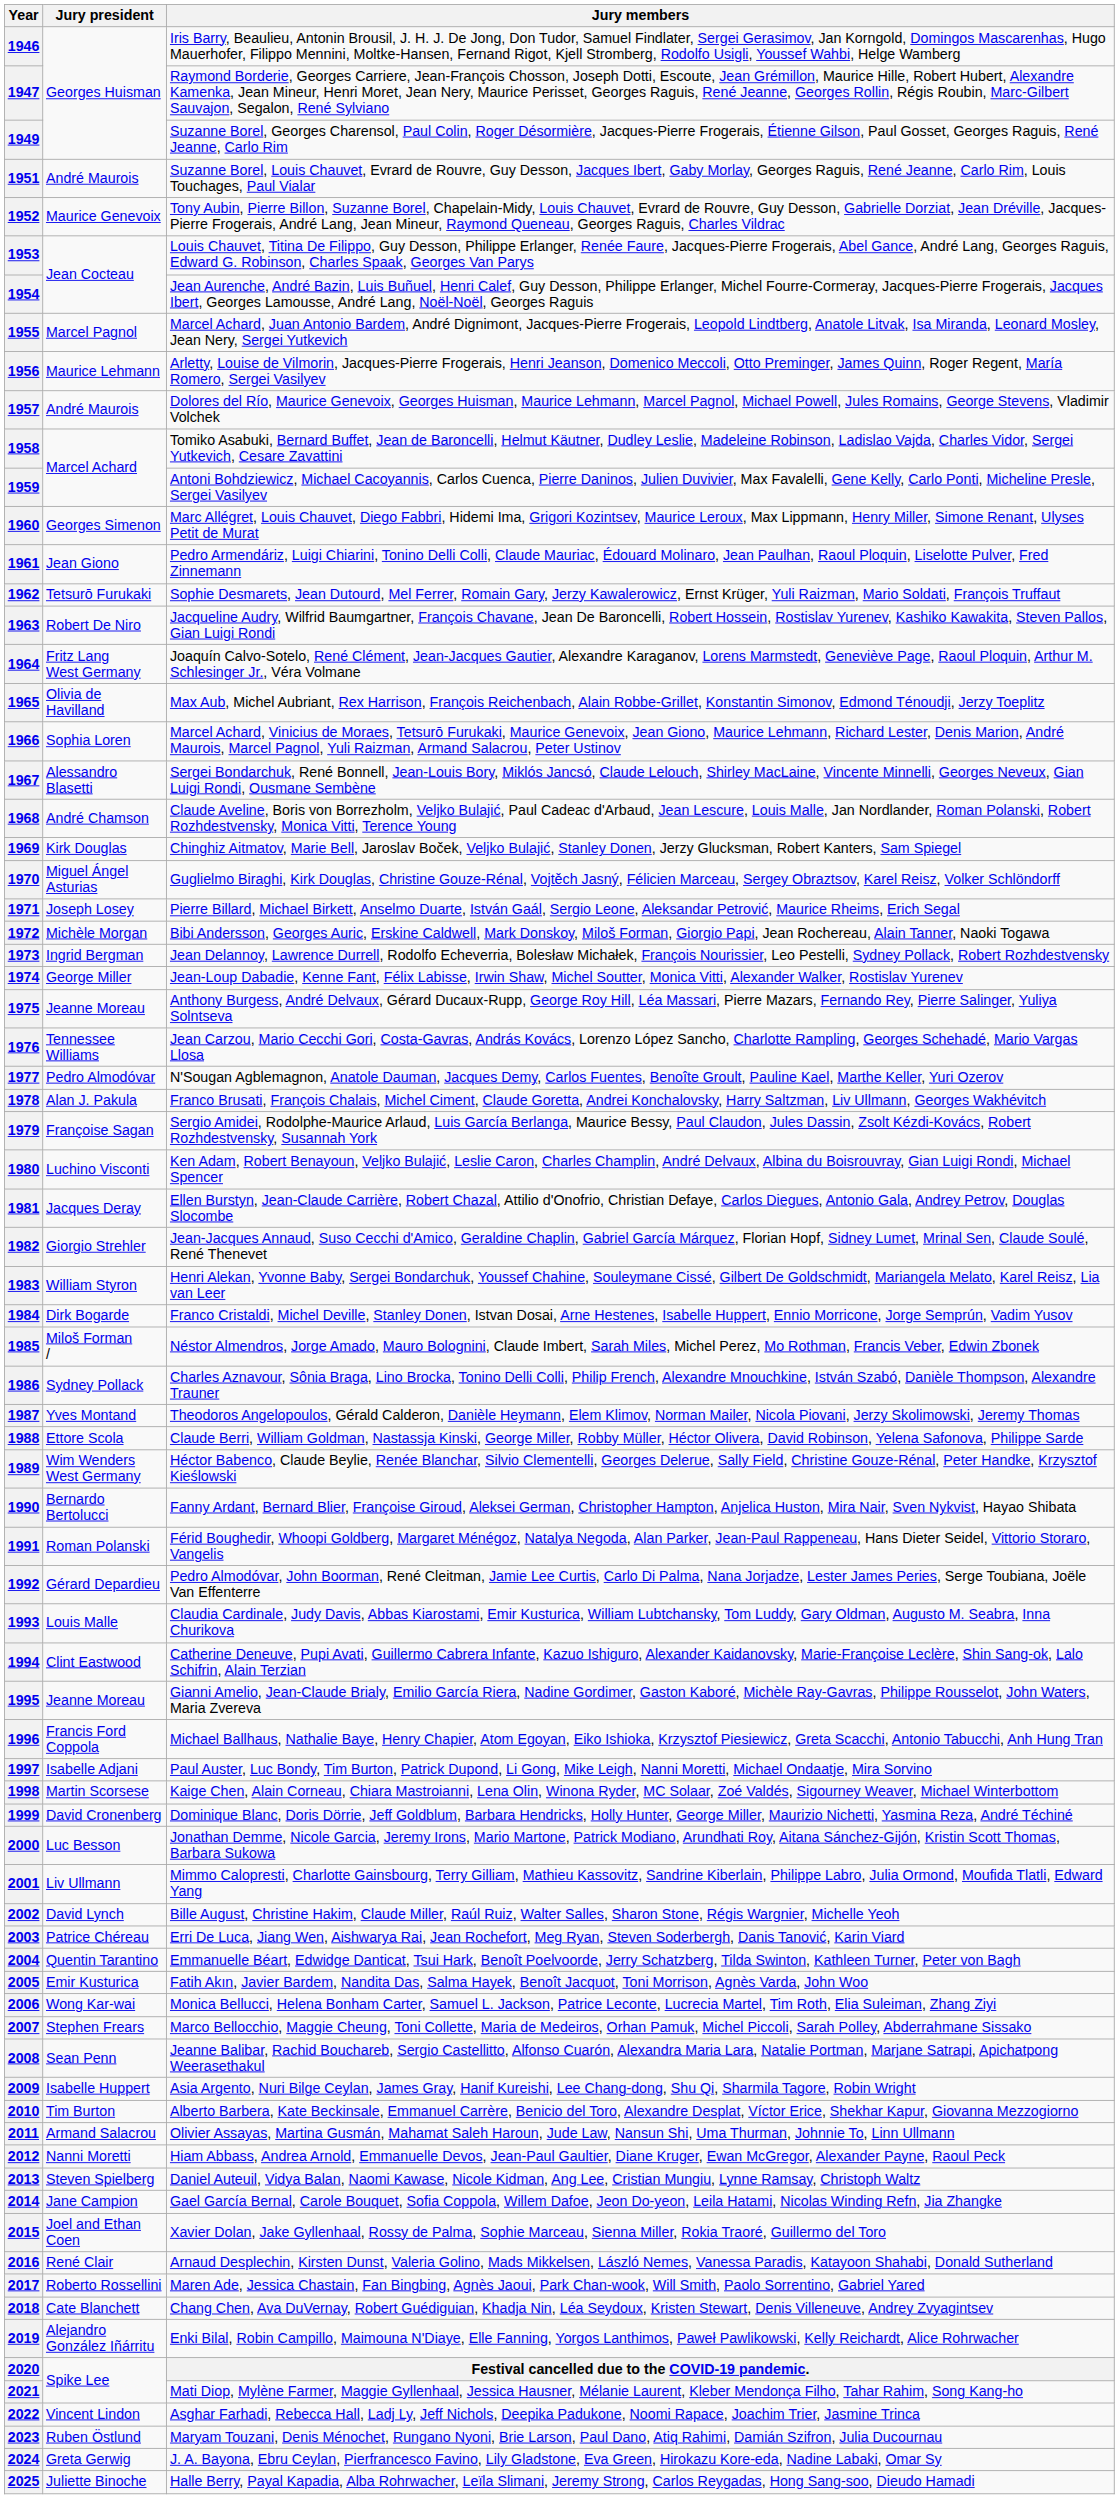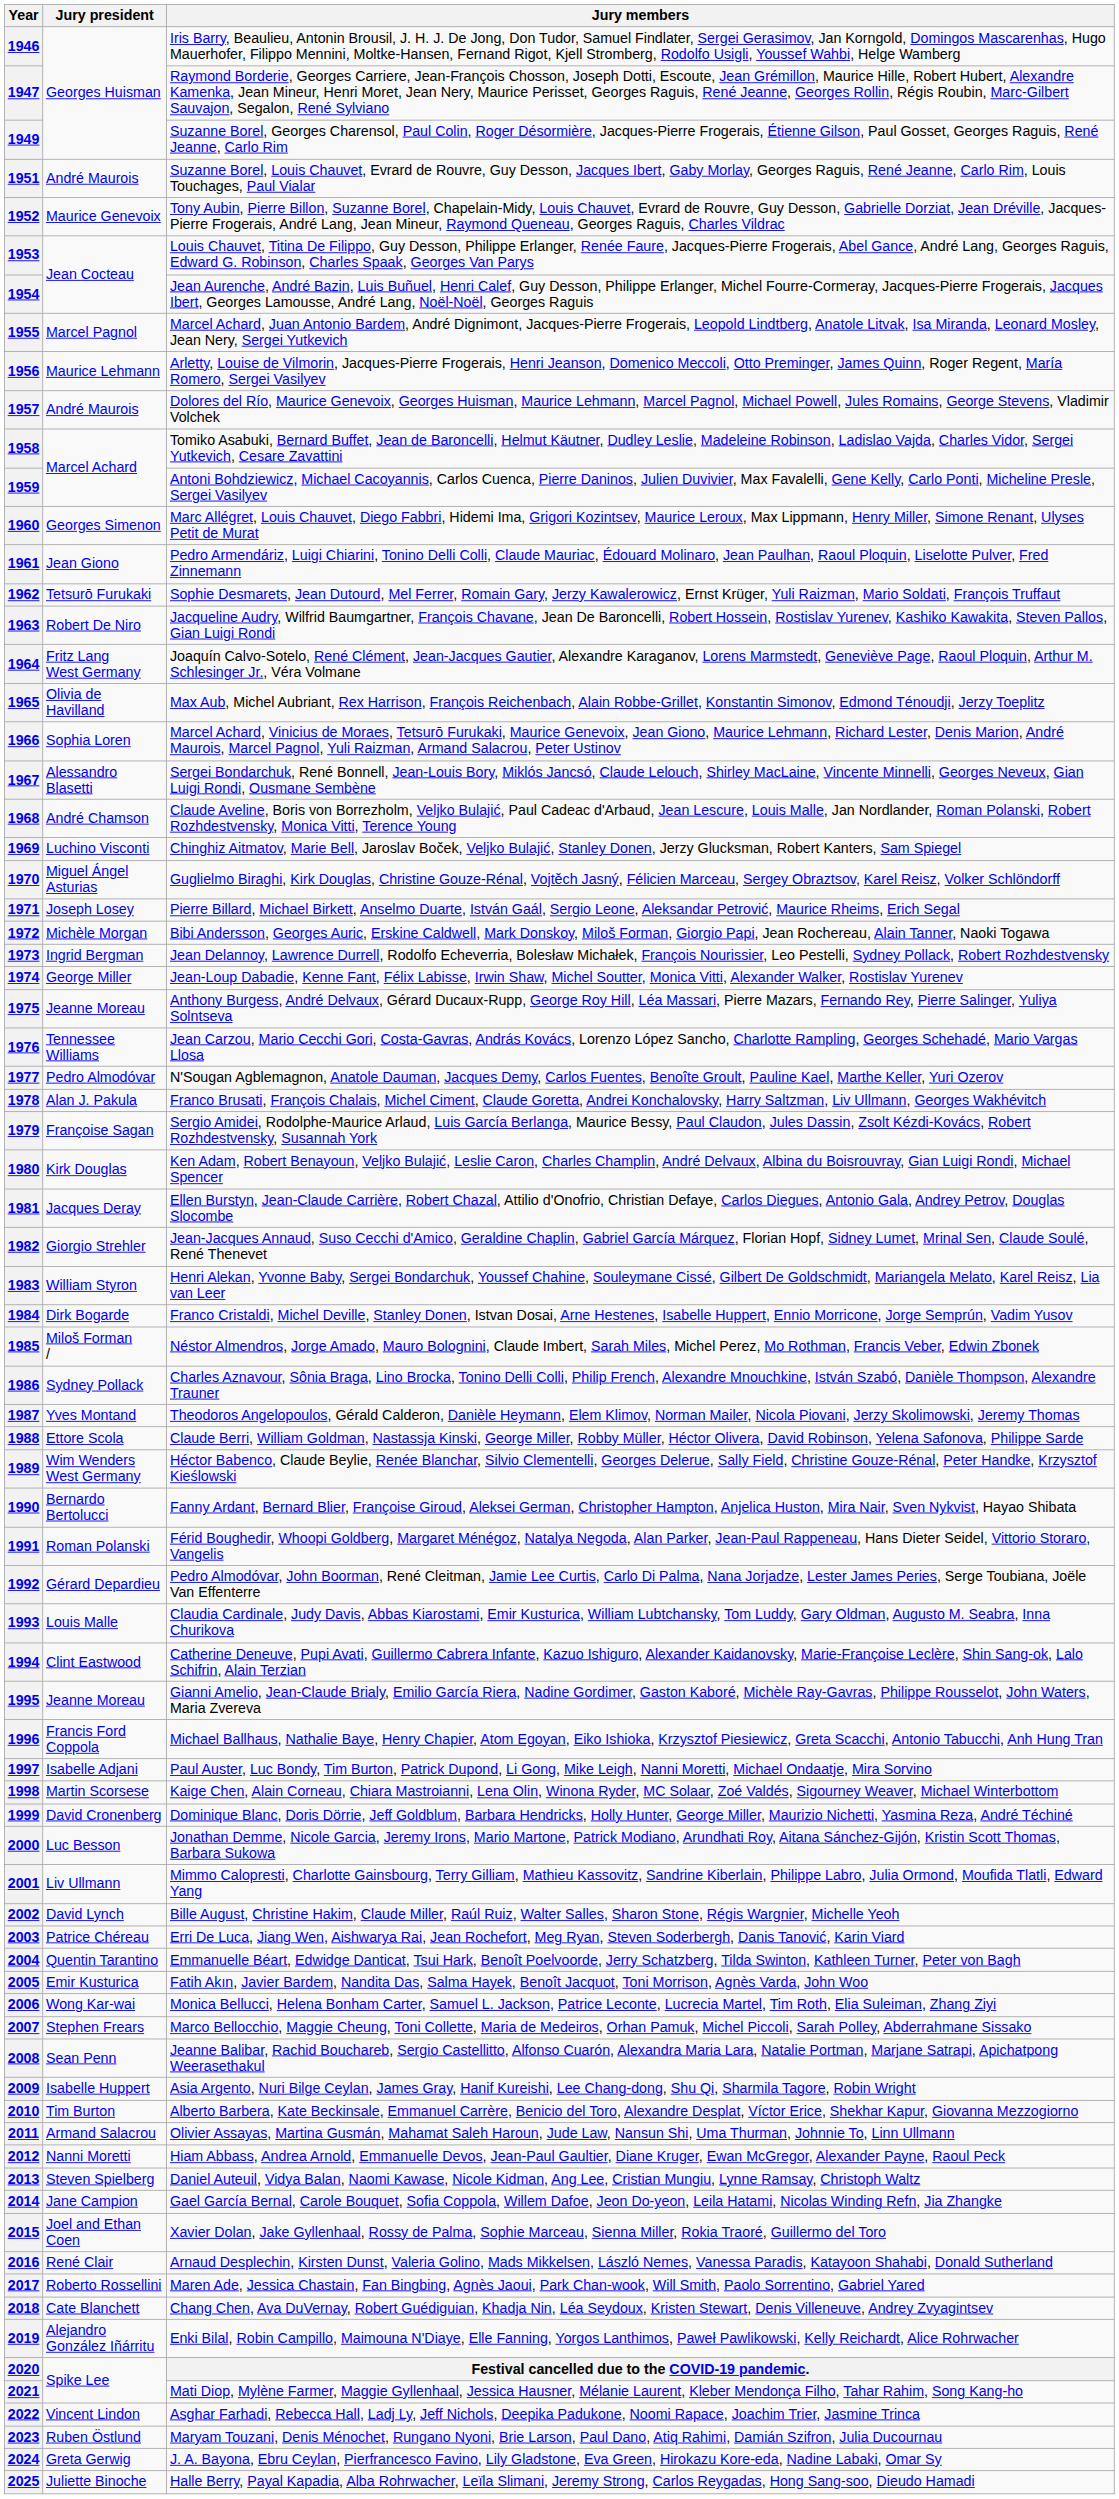1969 | Jury president: Kirk Douglas -> Luchino Visconti
1980 | Jury president: Luchino Visconti -> Kirk Douglas
